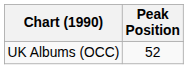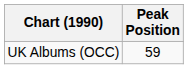UK Albums (OCC) | Peak Position: 52 -> 59
